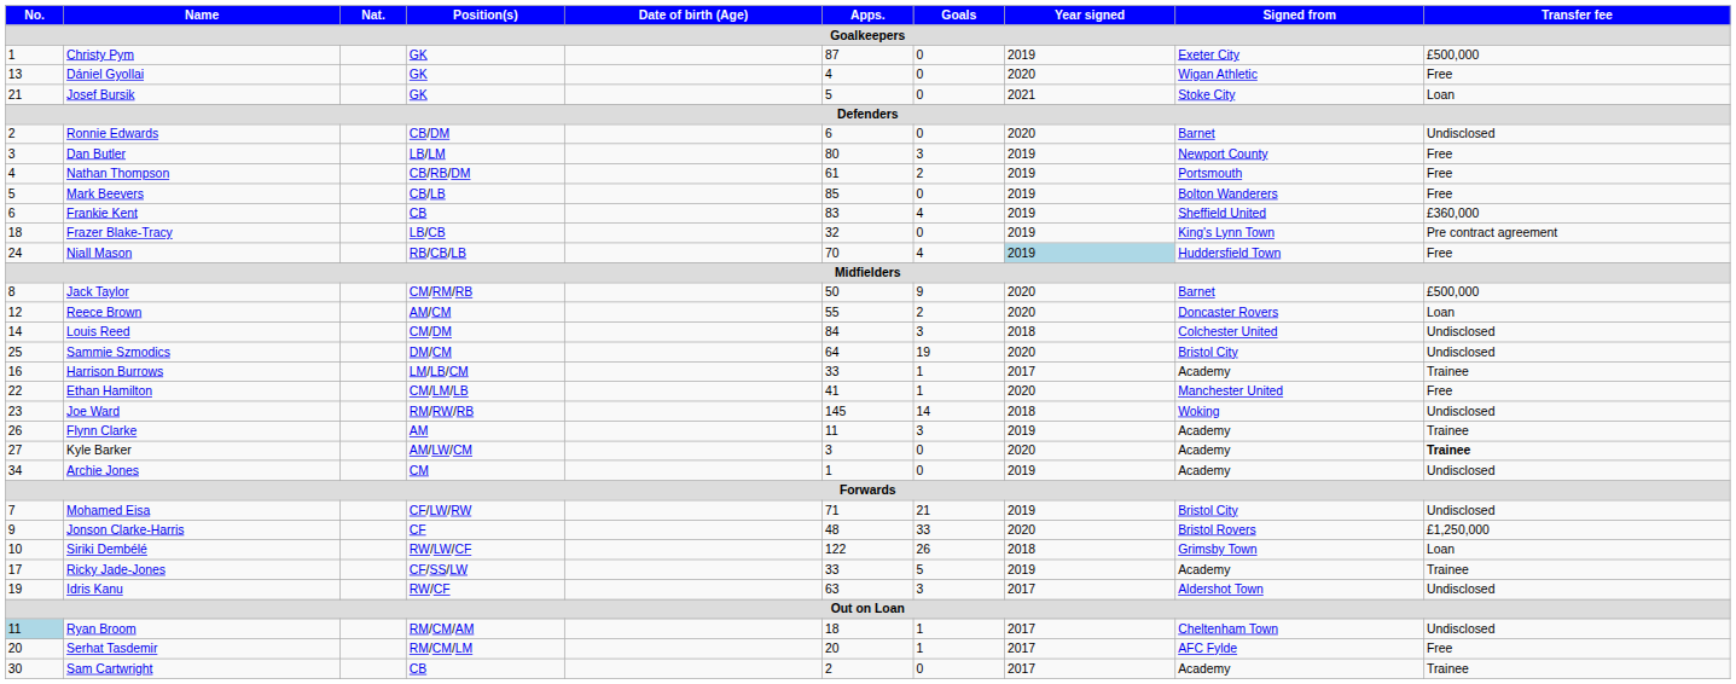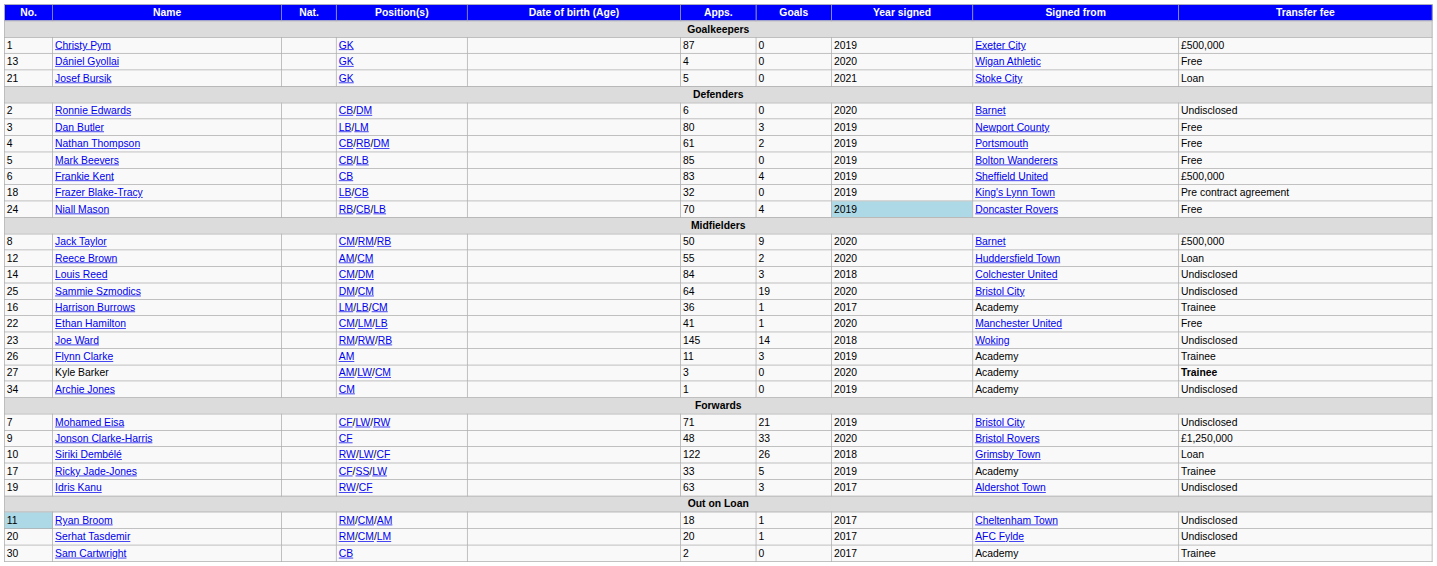Frankie Kent | Transfer fee: £360,000 -> £500,000
Niall Mason | Signed from: Huddersfield Town -> Doncaster Rovers
Reece Brown | Signed from: Doncaster Rovers -> Huddersfield Town
Harrison Burrows | Apps.: 33 -> 36
Serhat Tasdemir | Transfer fee: Free -> Undisclosed
